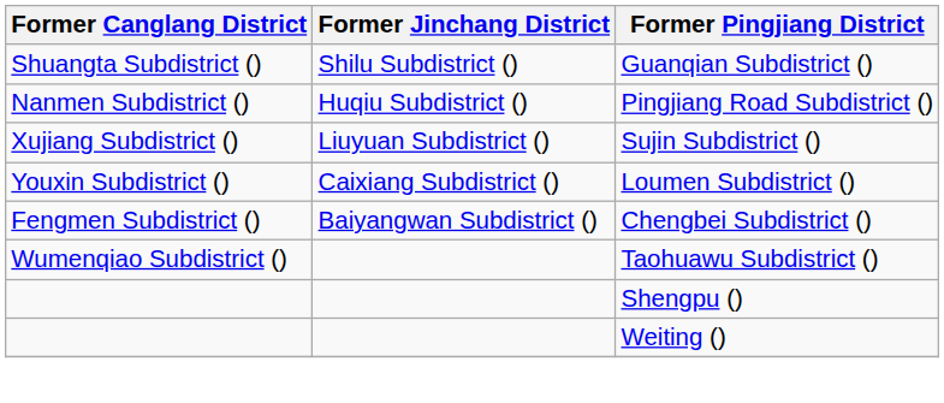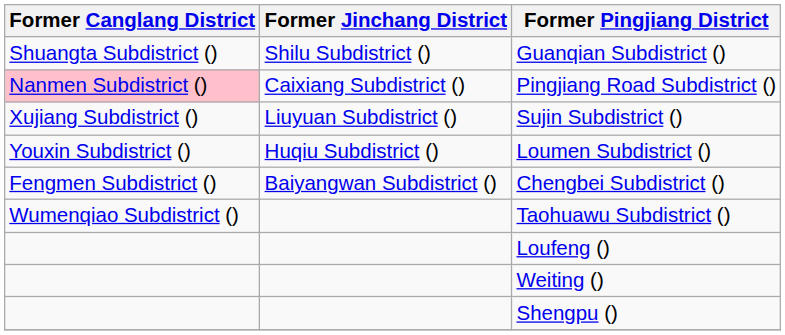Pingjiang Road Subdistrict () | Former Canglang District: no background -> pink background
Pingjiang Road Subdistrict () | Former Jinchang District: Huqiu Subdistrict () -> Caixiang Subdistrict ()
Loumen Subdistrict () | Former Jinchang District: Caixiang Subdistrict () -> Huqiu Subdistrict ()
+ row: Loufeng ()
rows swapped: Weiting () <-> Shengpu ()
